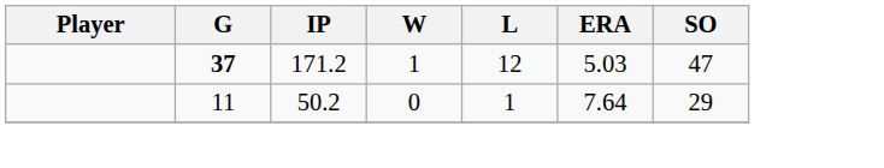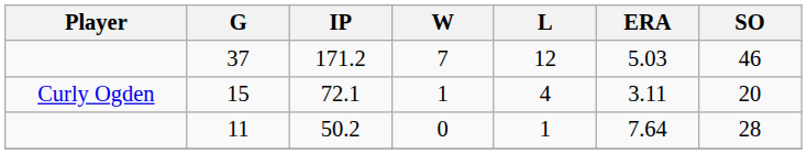171.2 | G: bold -> normal
171.2 | W: 1 -> 7
171.2 | SO: 47 -> 46
+ row: Curly Ogden | 15 | 72.1 | 1 | 4 | 3.11 | 20
50.2 | SO: 29 -> 28
